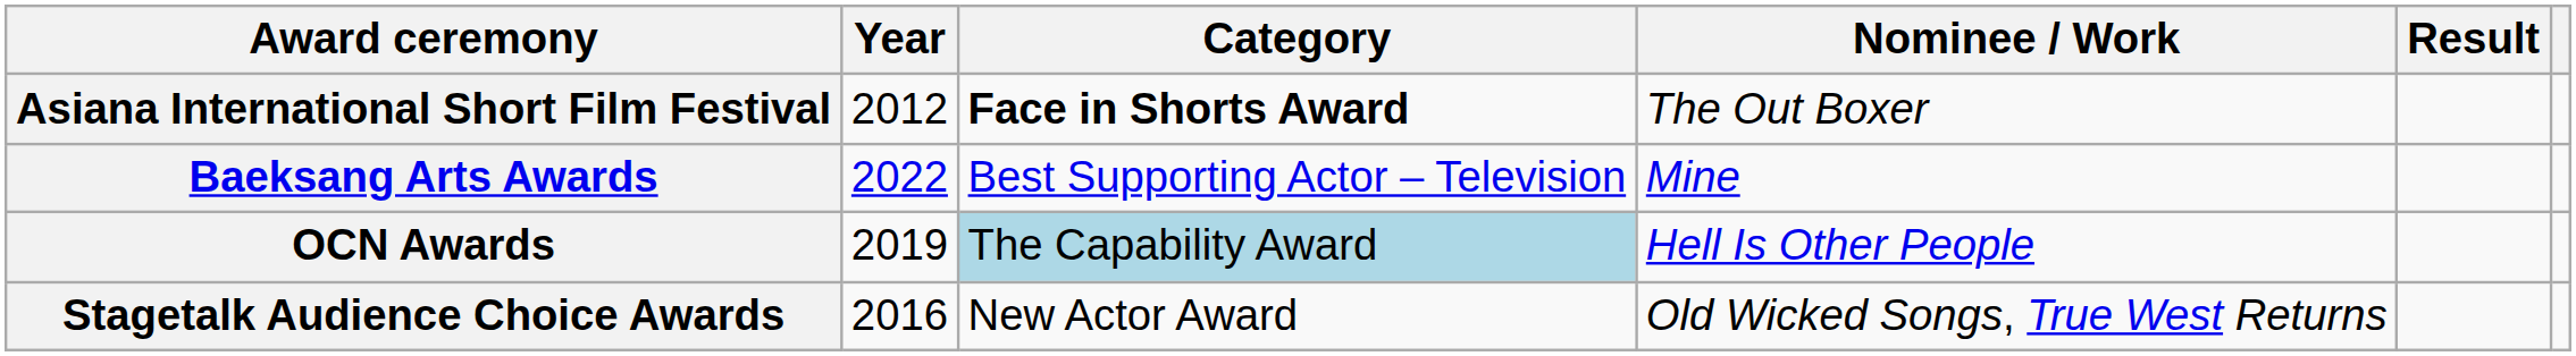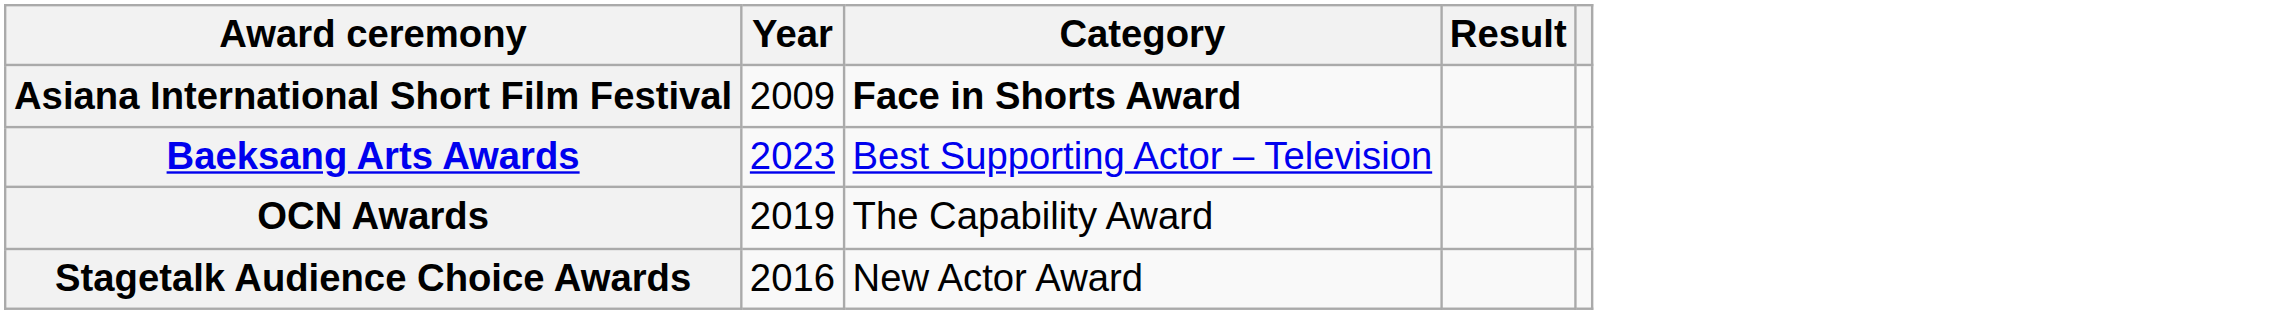- column: Nominee / Work | The Out Boxer | Mine | Hell Is Other People | Old Wicked Songs, True West Returns
Asiana International Short Film Festival | Year: 2012 -> 2009
Baeksang Arts Awards | Year: 2022 -> 2023
OCN Awards | Category: lightblue background -> no background
